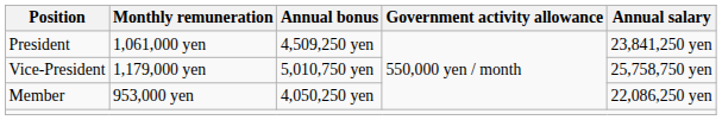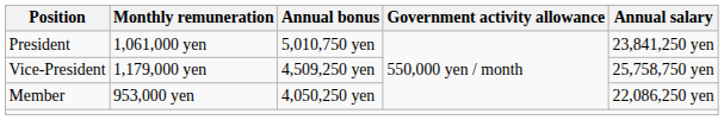President | Annual bonus: 4,509,250 yen -> 5,010,750 yen
Vice-President | Annual bonus: 5,010,750 yen -> 4,509,250 yen
